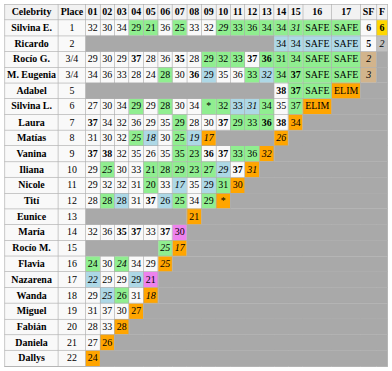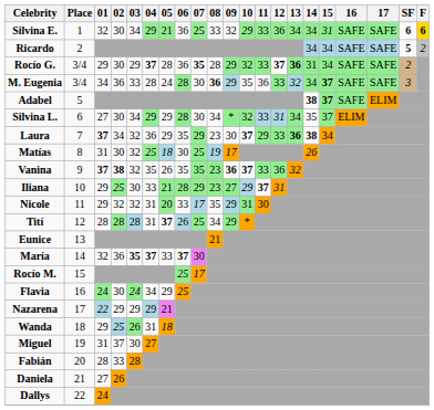Laura | 08: 28 -> 23
